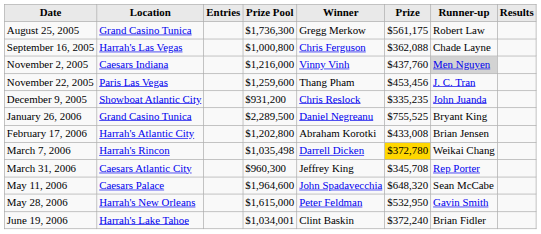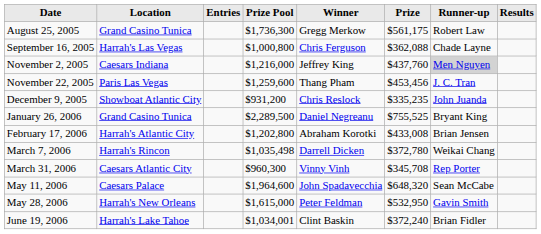November 2, 2005 | Winner: Vinny Vinh -> Jeffrey King
March 7, 2006 | Prize: gold background -> no background
March 31, 2006 | Winner: Jeffrey King -> Vinny Vinh
